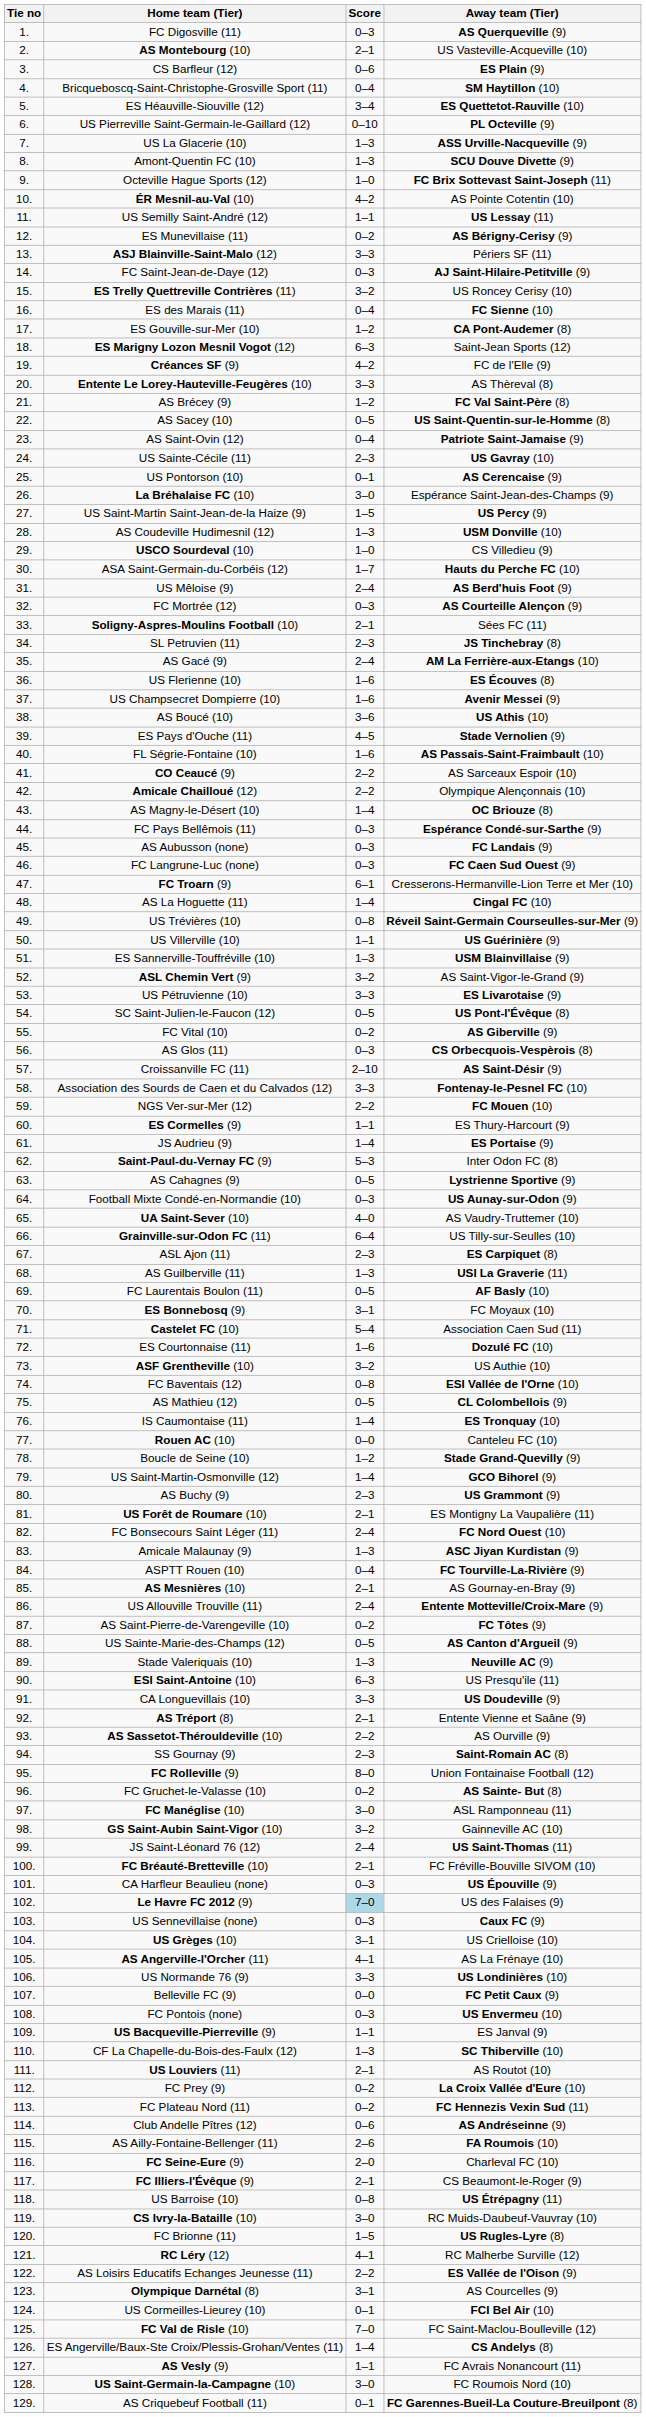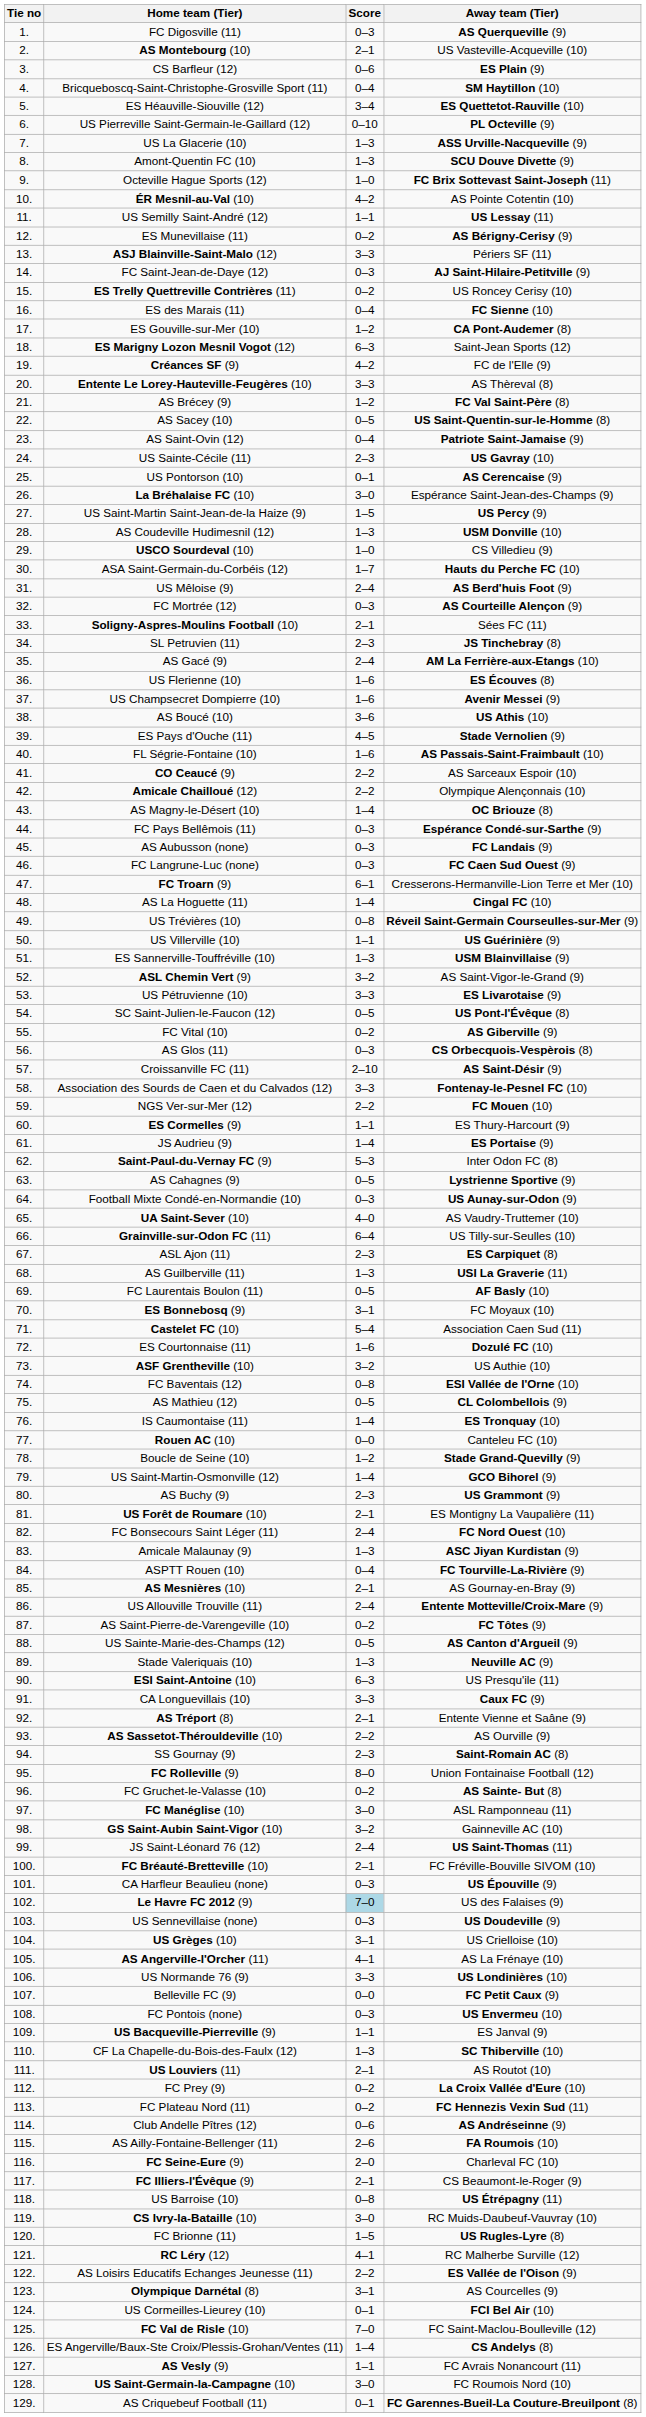ES Trelly Quettreville Contrières (11) | Score: 3–2 -> 0–2
CA Longuevillais (10) | Away team (Tier): US Doudeville (9) -> Caux FC (9)
US Sennevillaise (none) | Away team (Tier): Caux FC (9) -> US Doudeville (9)
